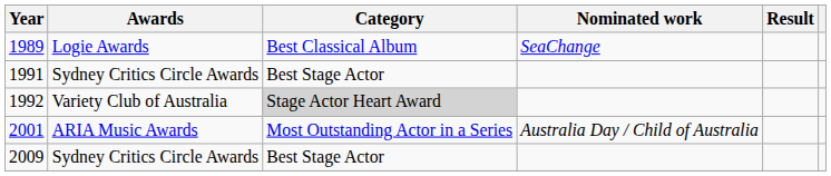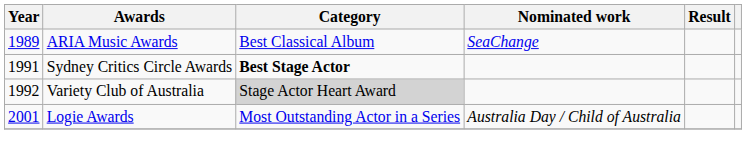1989 | Awards: Logie Awards -> ARIA Music Awards
1991 | Category: normal -> bold
2001 | Awards: ARIA Music Awards -> Logie Awards
- row: 2009 | Sydney Critics Circle Awards | Best Stage Actor
